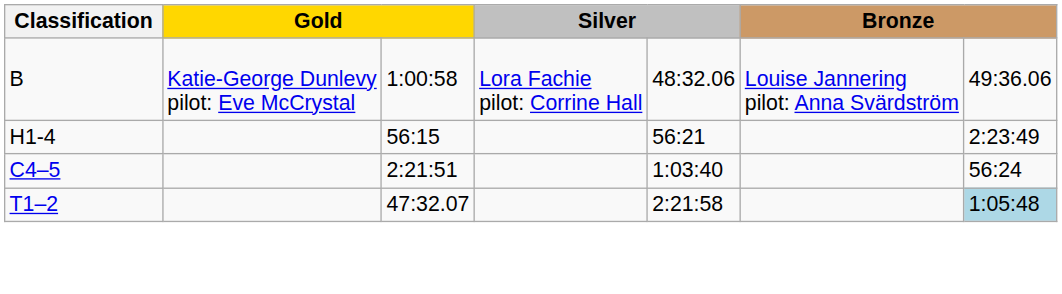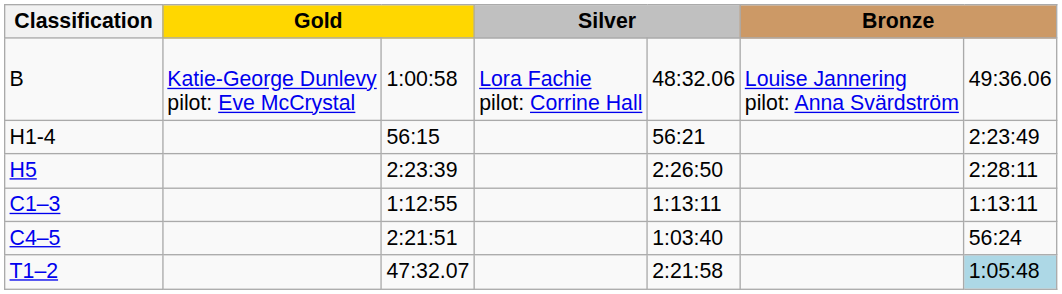+ row: H5 | 2:23:39 | 2:26:50 | 2:28:11
+ row: C1–3 | 1:12:55 | 1:13:11 | 1:13:11
